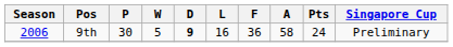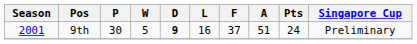9th | Season: 2006 -> 2001
9th | F: 36 -> 37
9th | A: 58 -> 51
